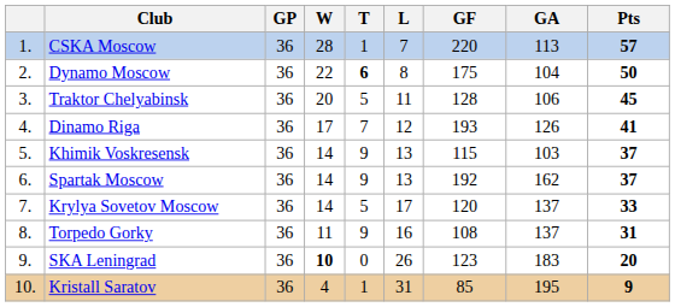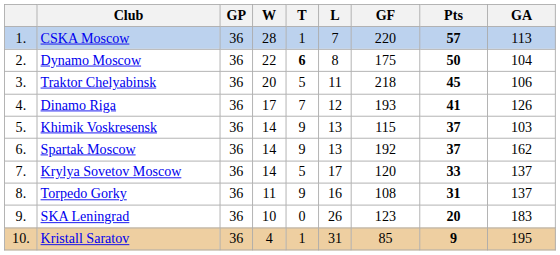columns swapped: GA <-> Pts
Traktor Chelyabinsk | GF: 128 -> 218
SKA Leningrad | W: bold -> normal
